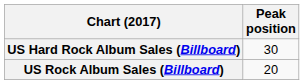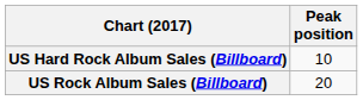US Hard Rock Album Sales (Billboard) | Peak position: 30 -> 10
